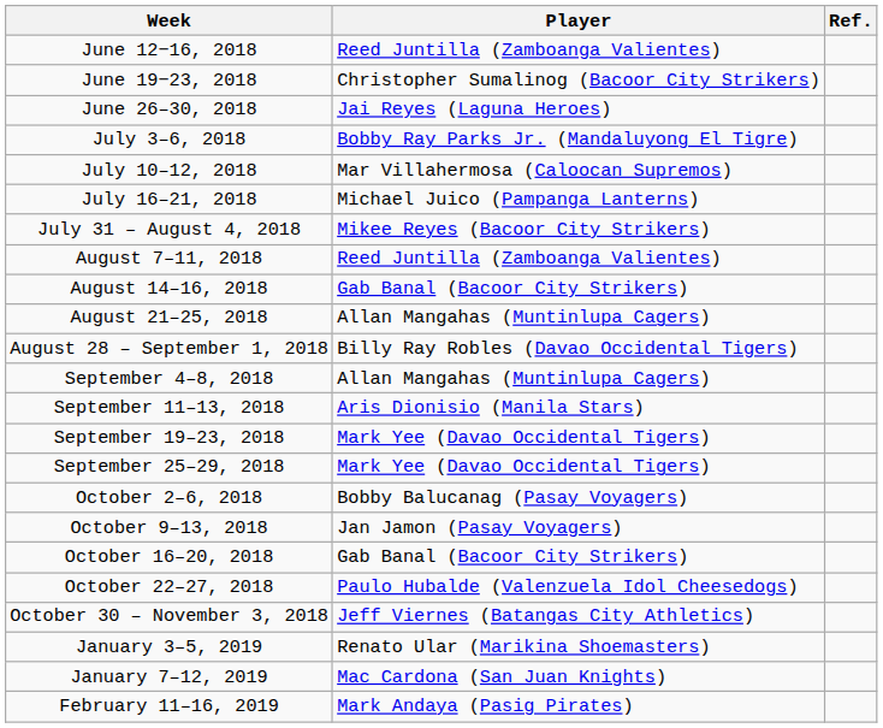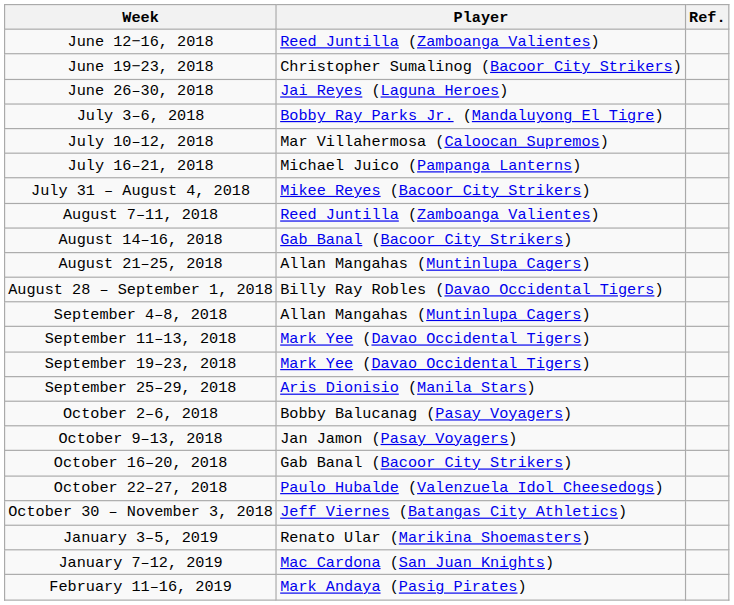September 11–13, 2018 | Player: Aris Dionisio (Manila Stars) -> Mark Yee (Davao Occidental Tigers)
September 25–29, 2018 | Player: Mark Yee (Davao Occidental Tigers) -> Aris Dionisio (Manila Stars)
